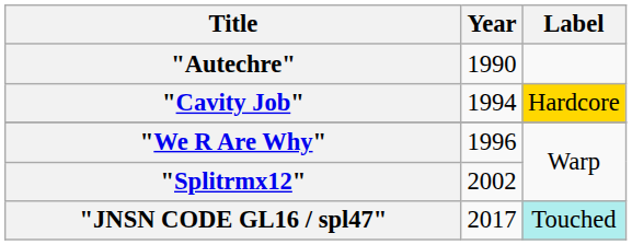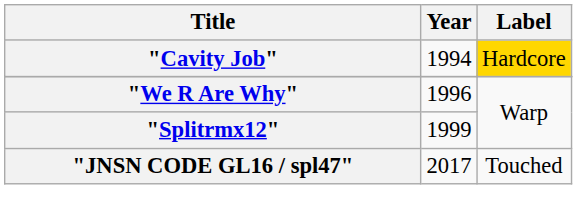- row: "Autechre" | 1990
"Splitrmx12" | Year: 2002 -> 1999
"JNSN CODE GL16 / spl47" | Label: paleturquoise background -> no background
